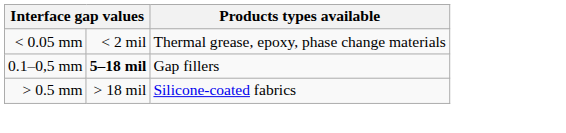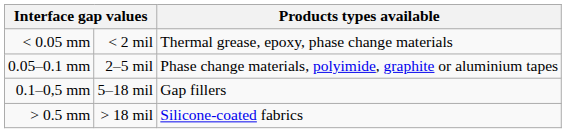+ row: 0.05–0.1 mm | 2–5 mil | Phase change materials, polyimide, graphite or aluminium tapes
0.1–0,5 mm | column 2: bold -> normal
